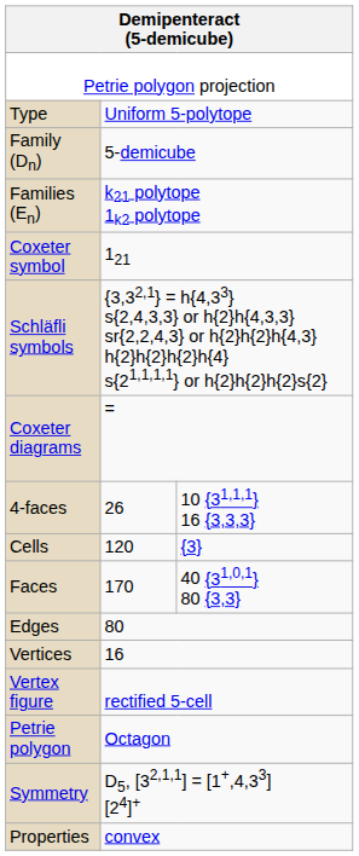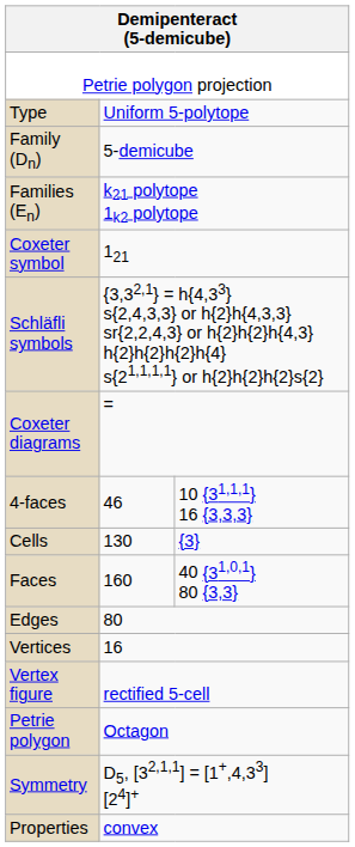4-faces | column 2: 26 -> 46
Cells | column 2: 120 -> 130
Faces | column 2: 170 -> 160
